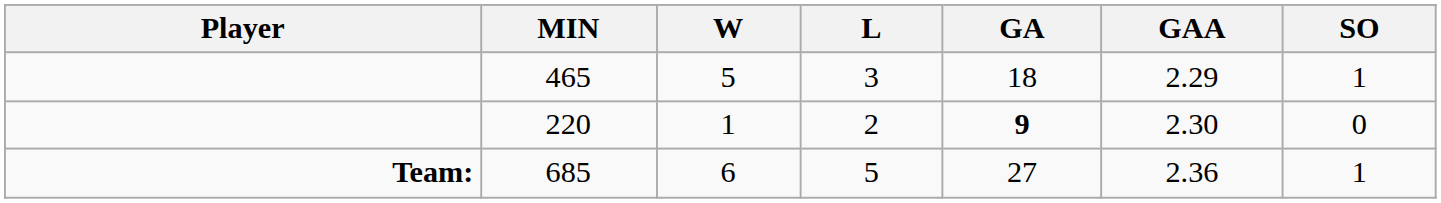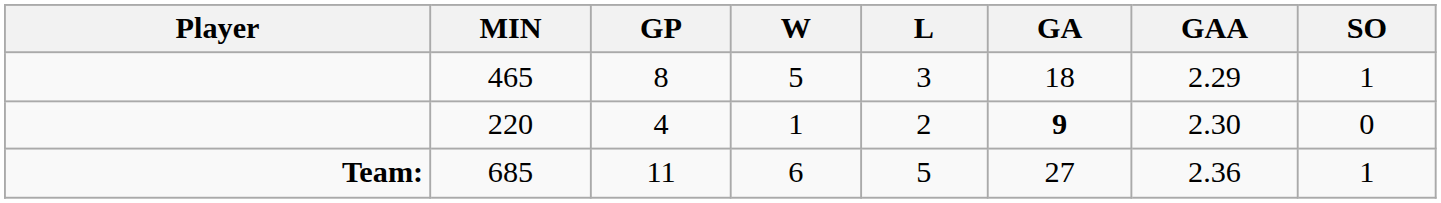+ column: GP | 8 | 4 | 11
